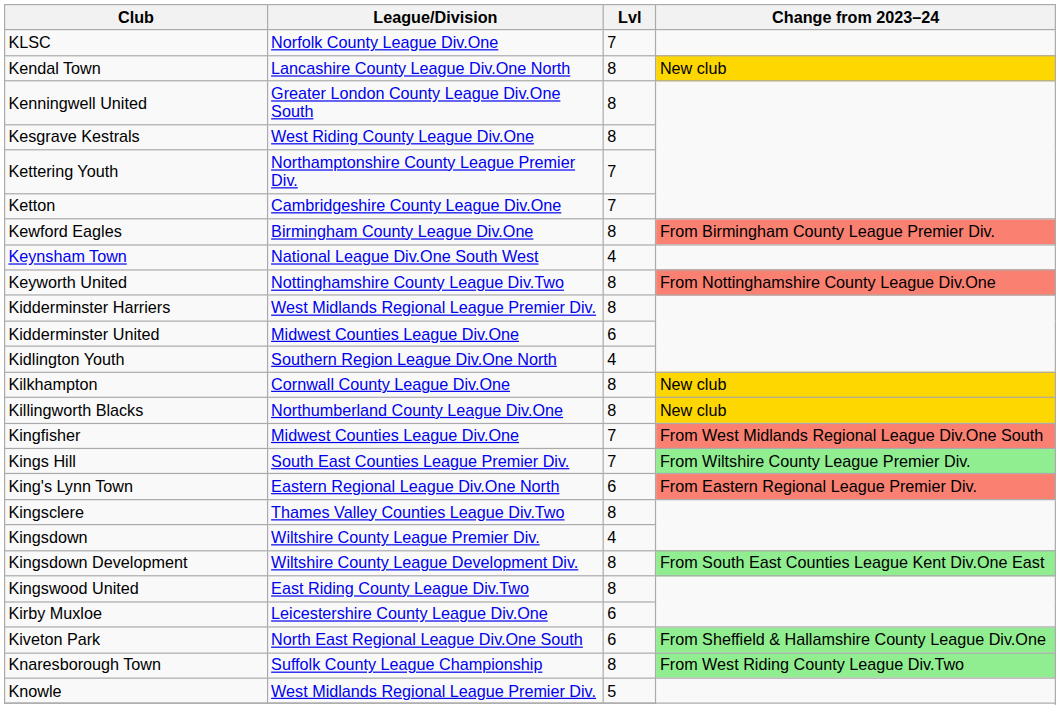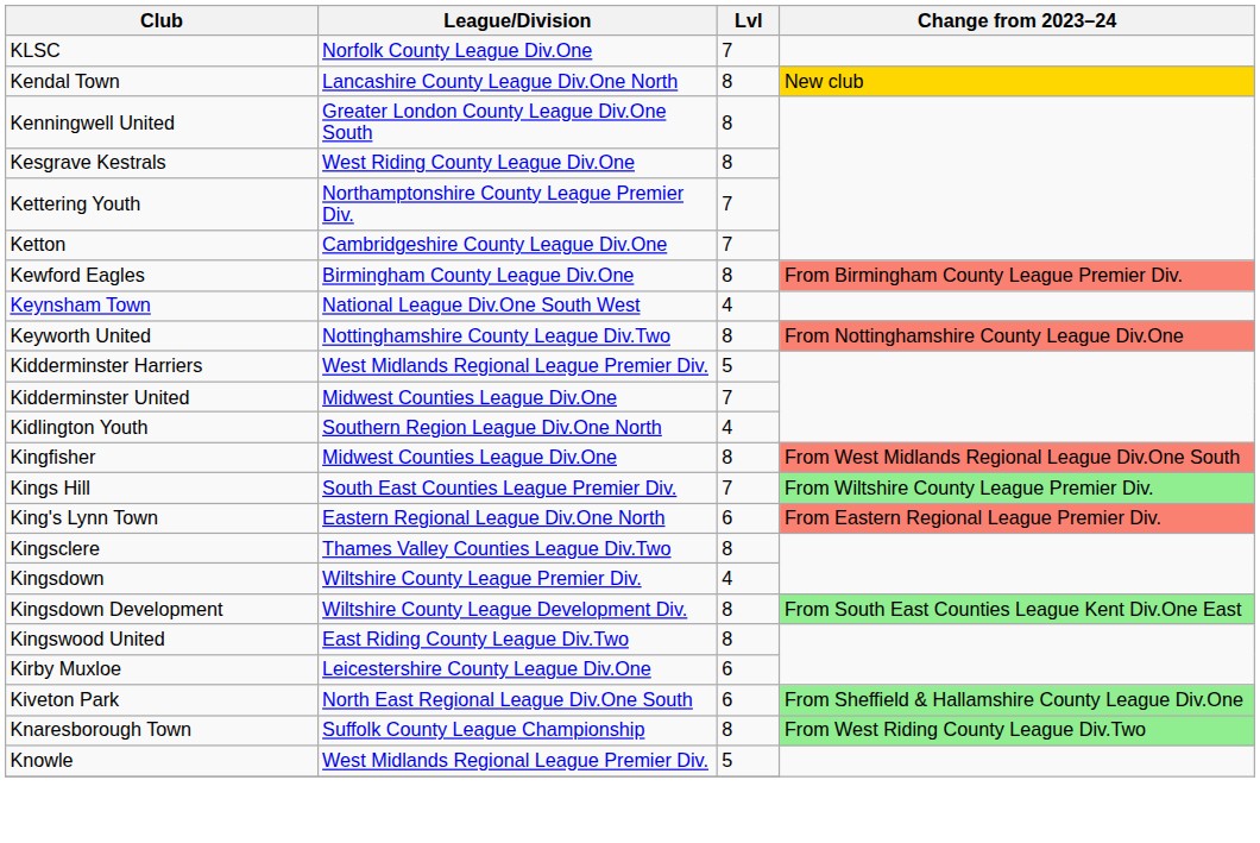Kidderminster Harriers | Lvl: 8 -> 5
Kidderminster United | Lvl: 6 -> 7
- row: Kilkhampton | Cornwall County League Div.One | 8 | New club
- row: Killingworth Blacks | Northumberland County League Div.One | 8 | New club
Kingfisher | Lvl: 7 -> 8
